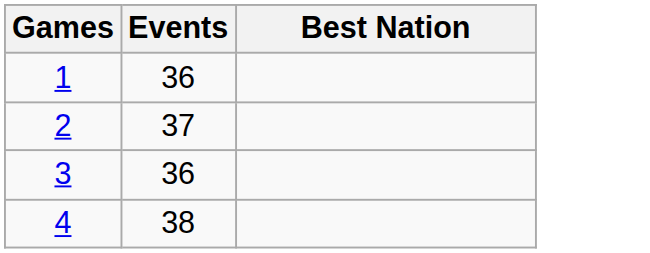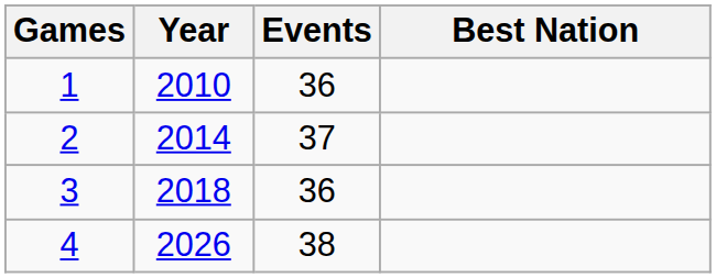+ column: Year | 2010 | 2014 | 2018 | 2026
